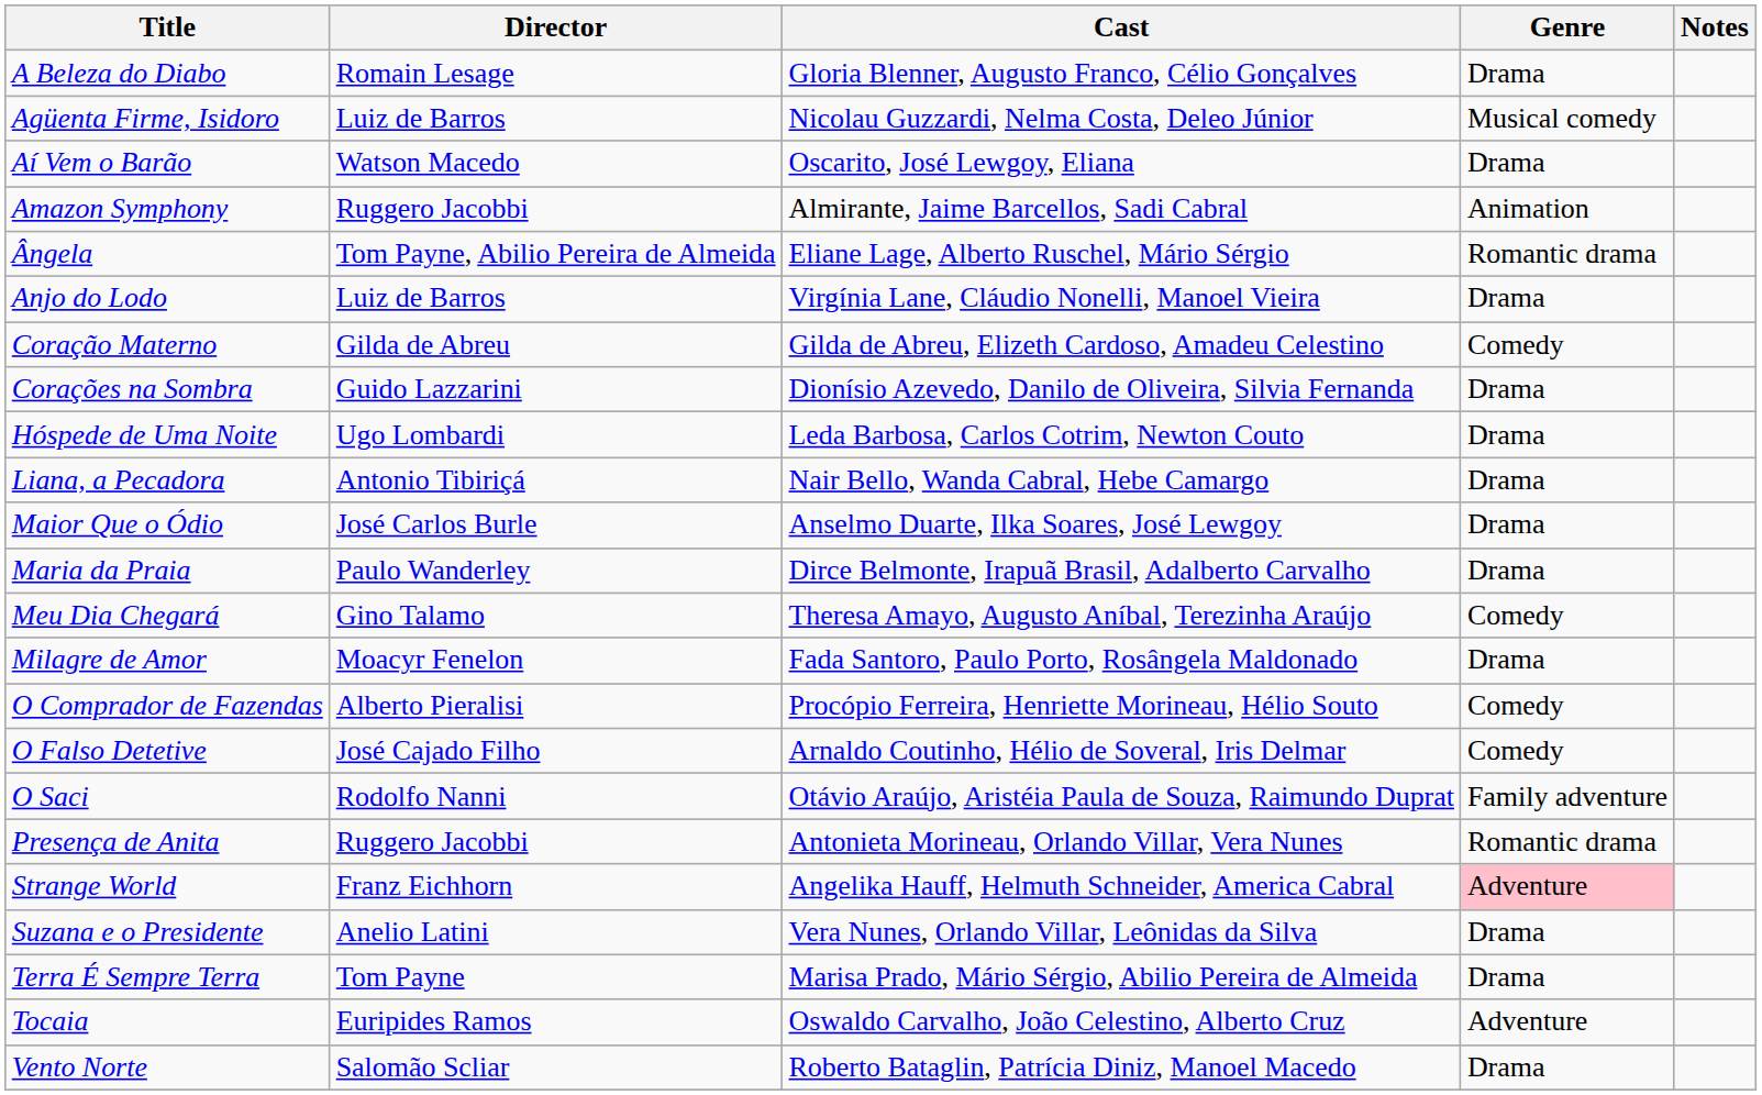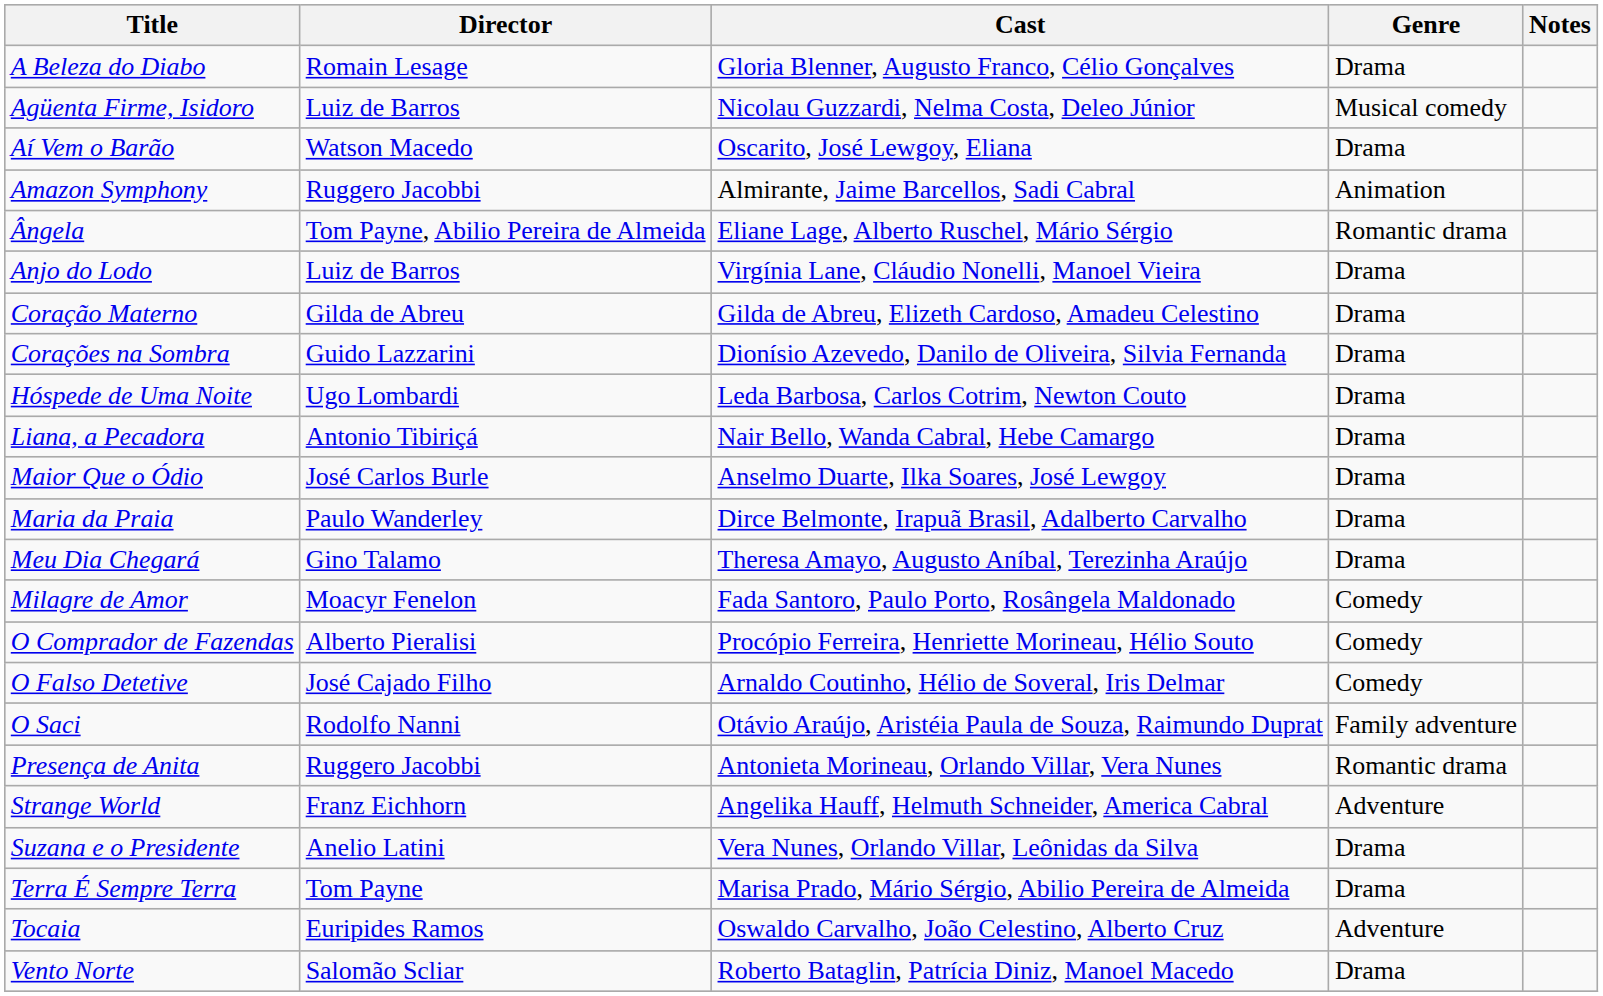Coração Materno | Genre: Comedy -> Drama
Meu Dia Chegará | Genre: Comedy -> Drama
Milagre de Amor | Genre: Drama -> Comedy
Strange World | Genre: pink background -> no background
